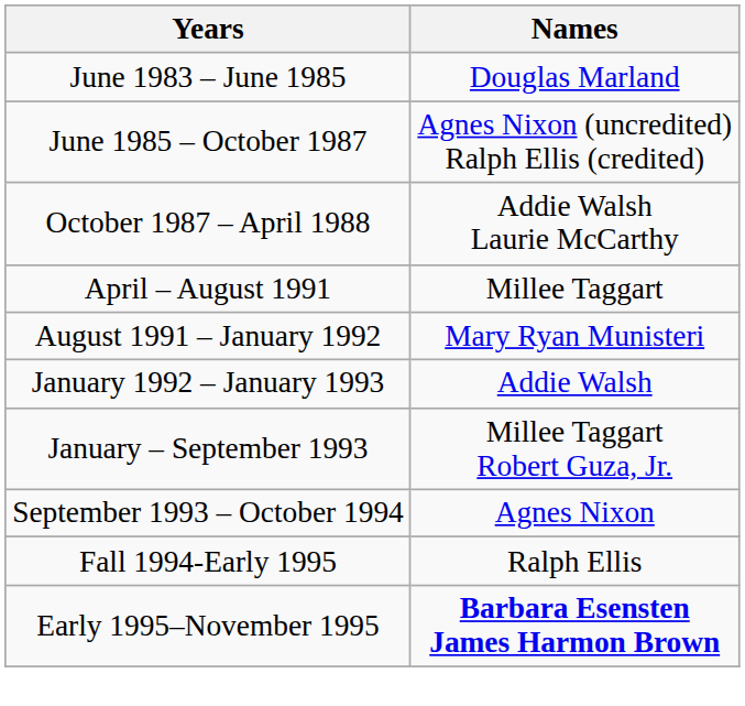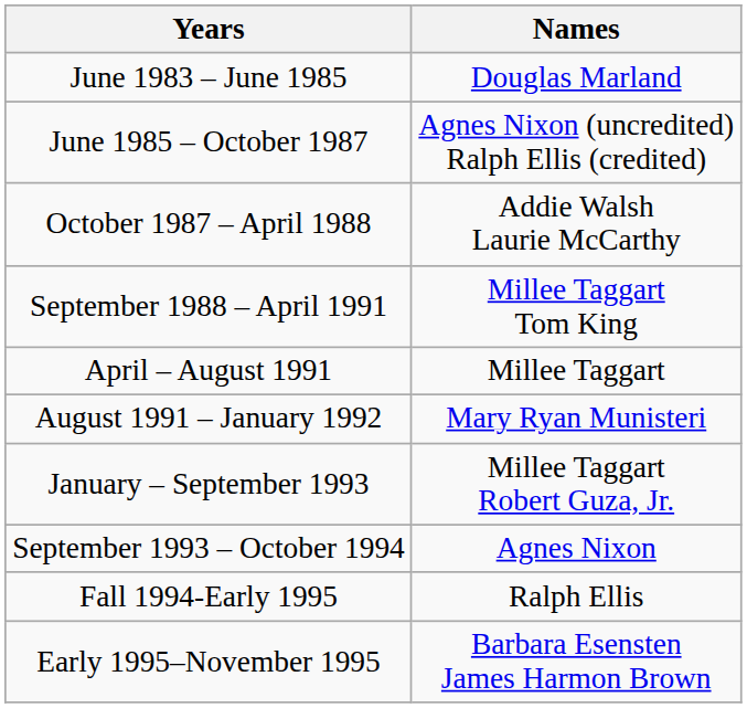+ row: September 1988 – April 1991 | Millee Taggart Tom King
- row: January 1992 – January 1993 | Addie Walsh
Early 1995–November 1995 | Names: bold -> normal
